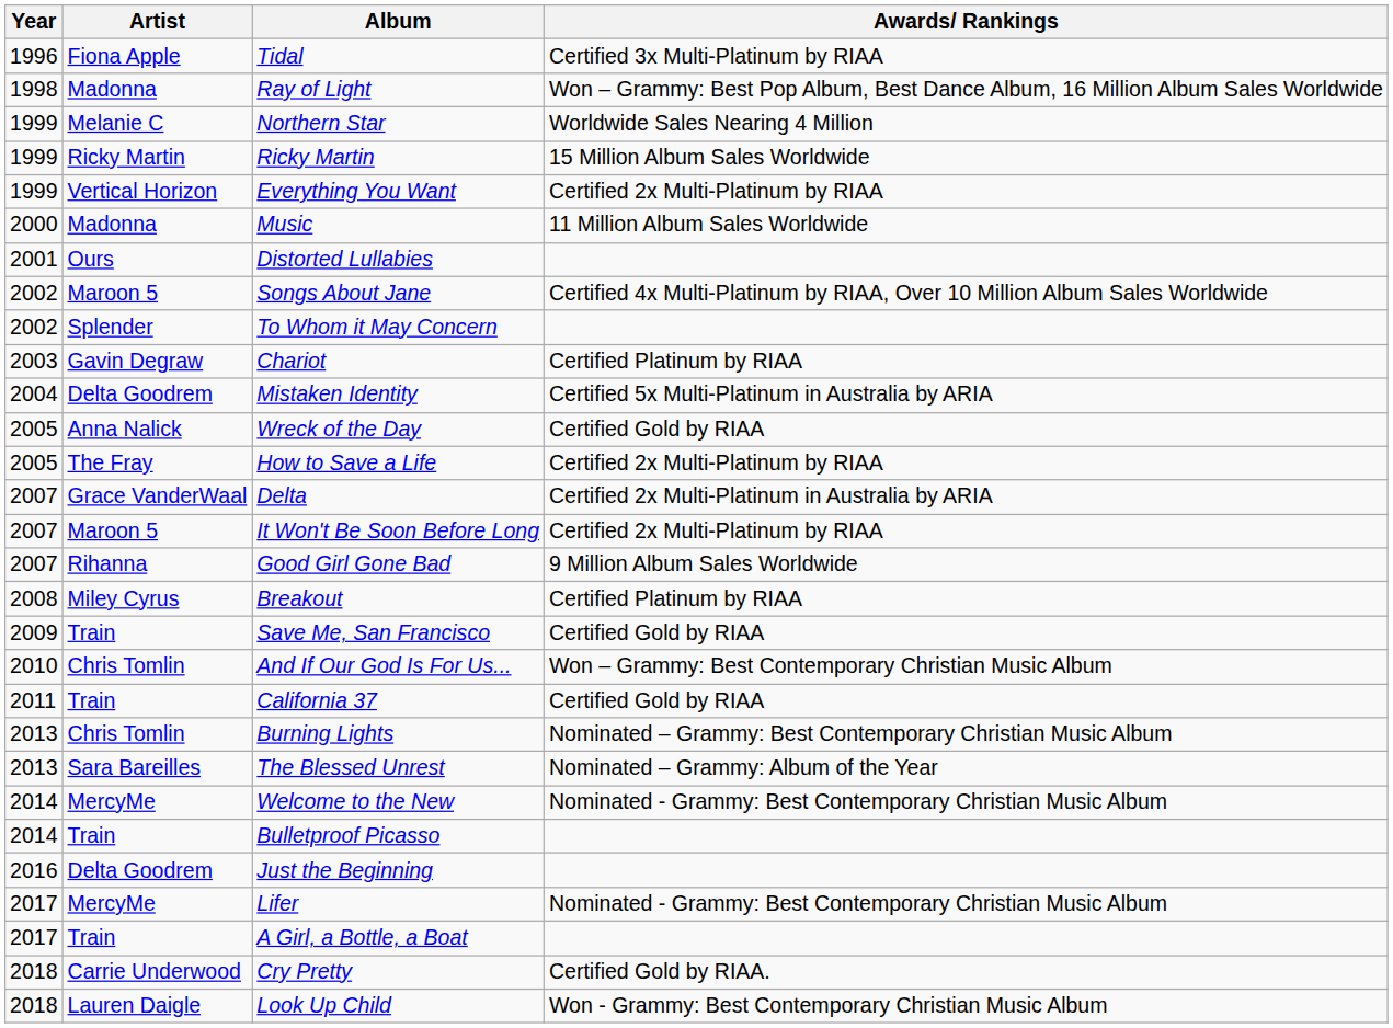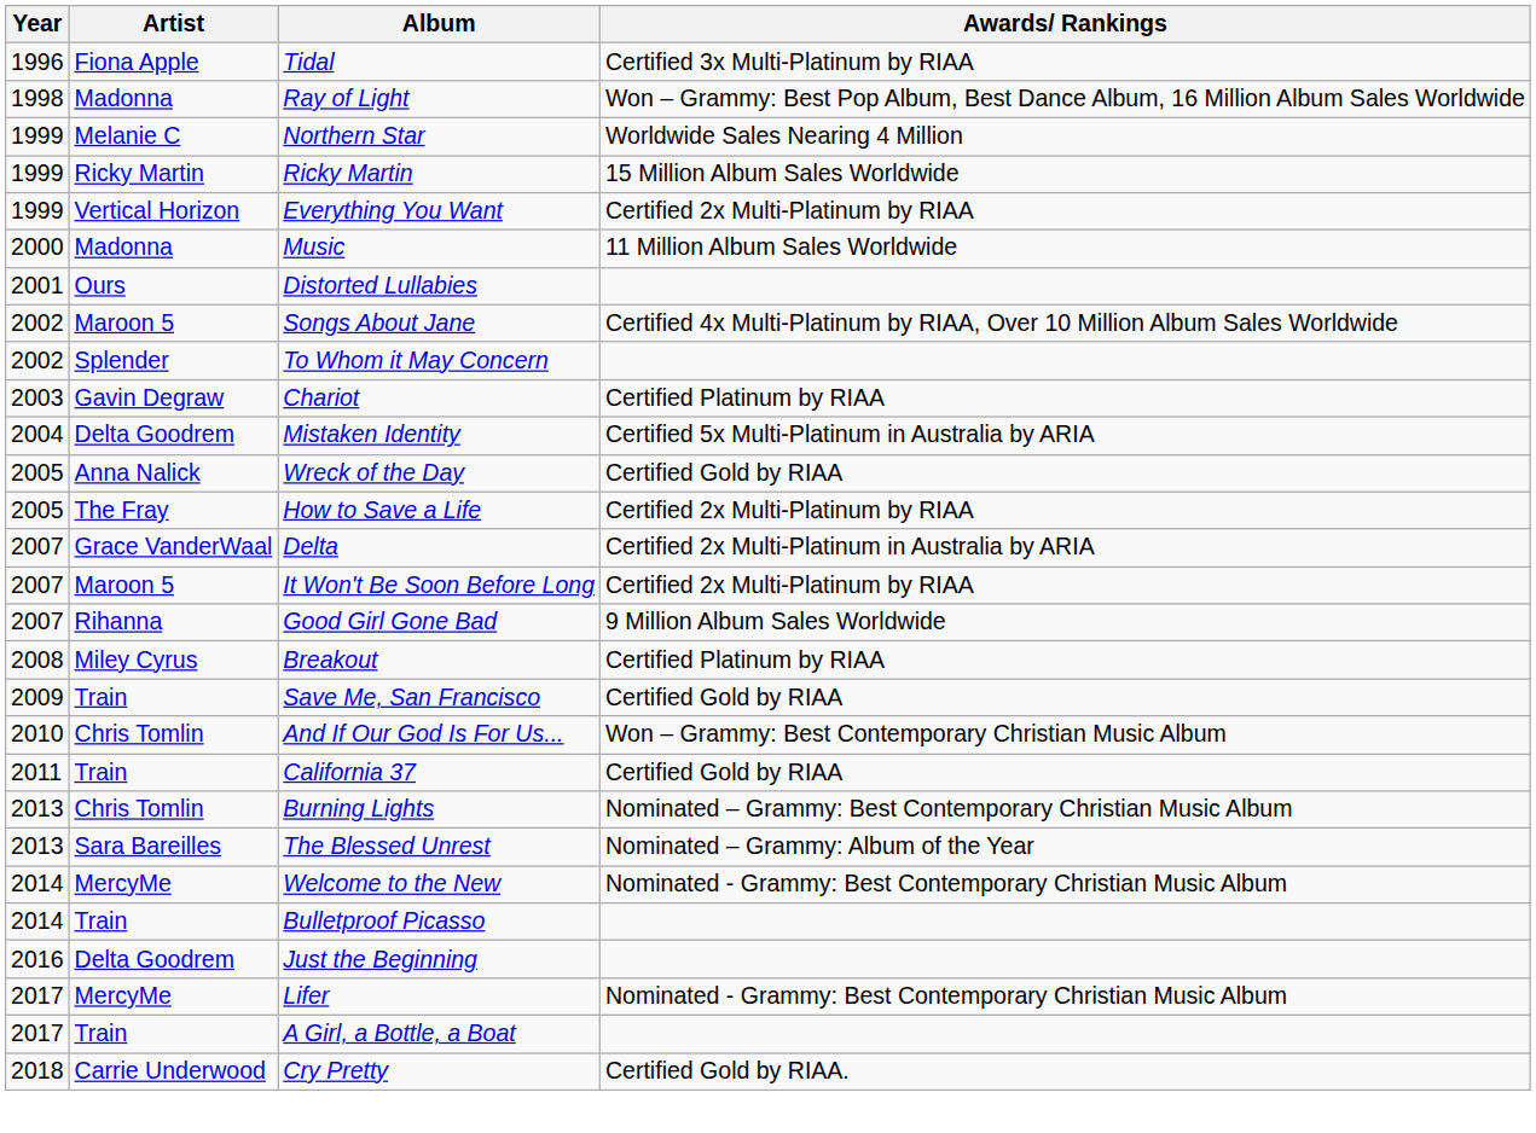- row: 2018 | Lauren Daigle | Look Up Child | Won - Grammy: Best Contemporary Christian Music Album
